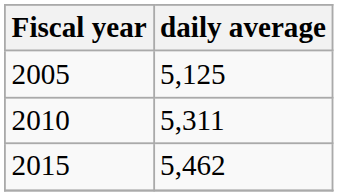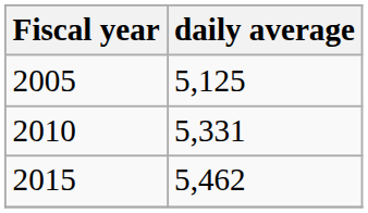2010 | daily average: 5,311 -> 5,331
